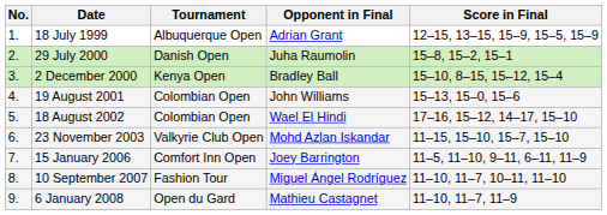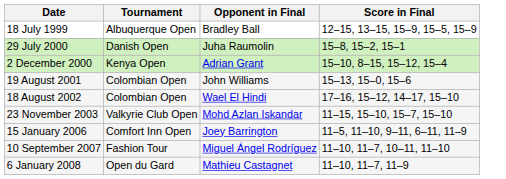- column: No. | 1. | 2. | 3. | 4. | 5. | 6. | 7. | 8. | 9.
18 July 1999 | Opponent in Final: Adrian Grant -> Bradley Ball
2 December 2000 | Opponent in Final: Bradley Ball -> Adrian Grant
